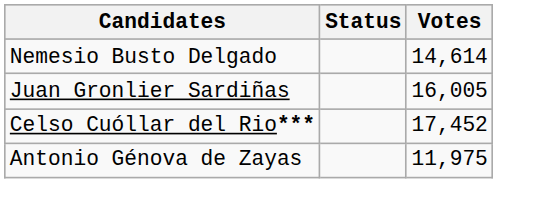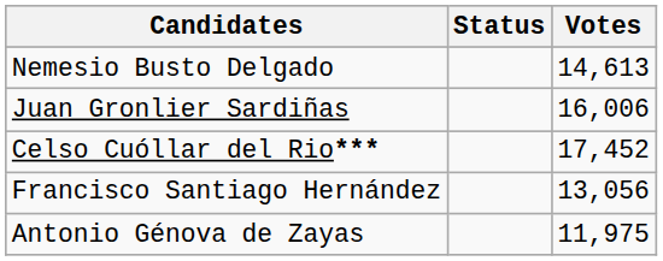Nemesio Busto Delgado | Votes: 14,614 -> 14,613
Juan Gronlier Sardiñas | Votes: 16,005 -> 16,006
+ row: Francisco Santiago Hernández | 13,056
